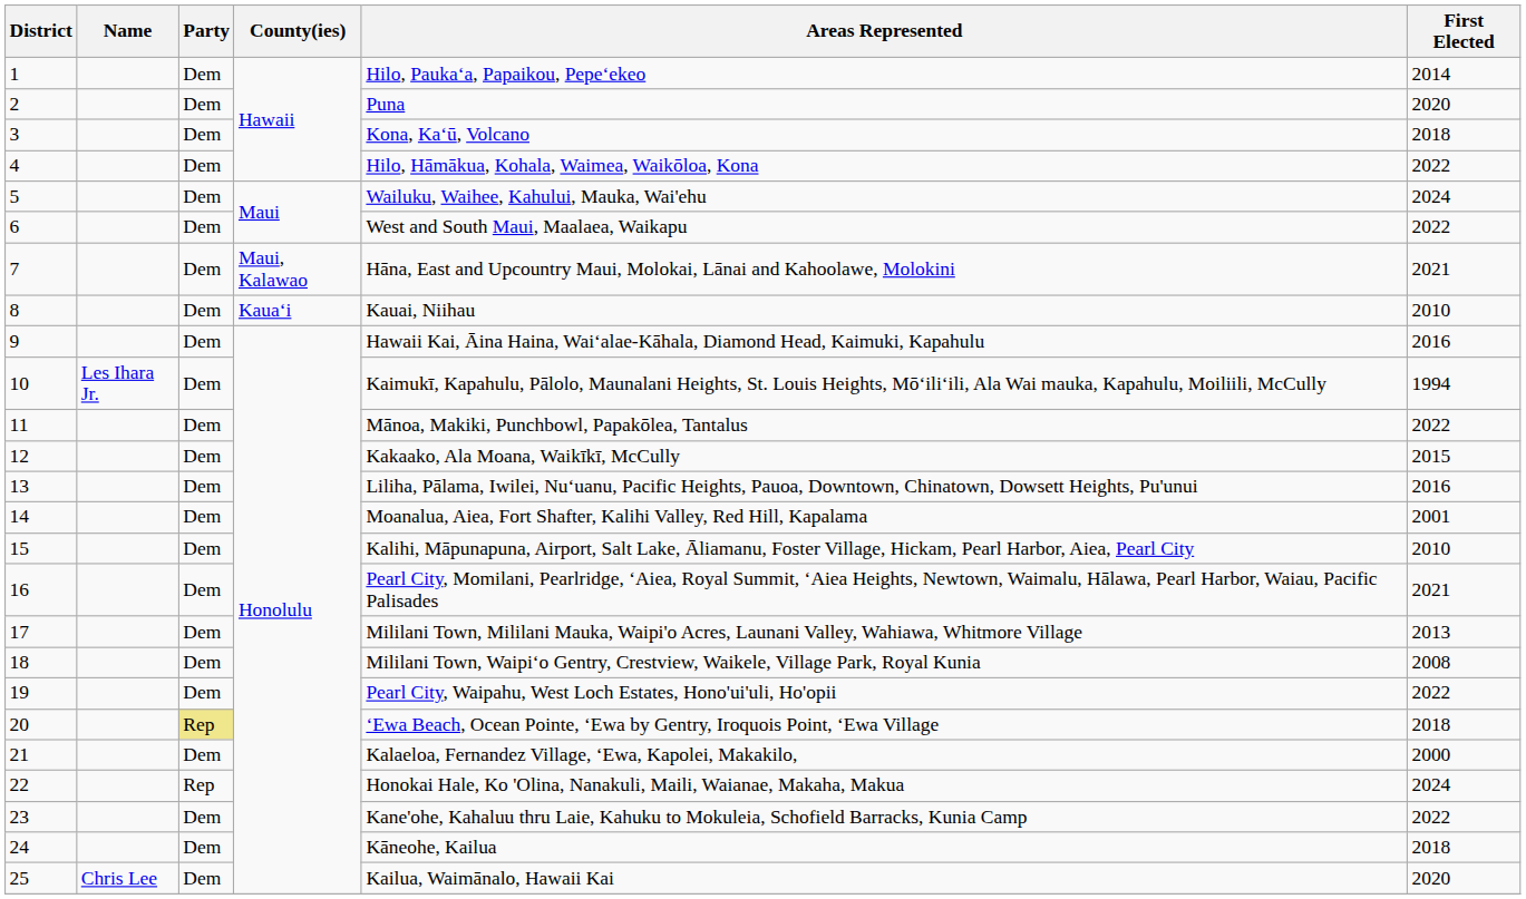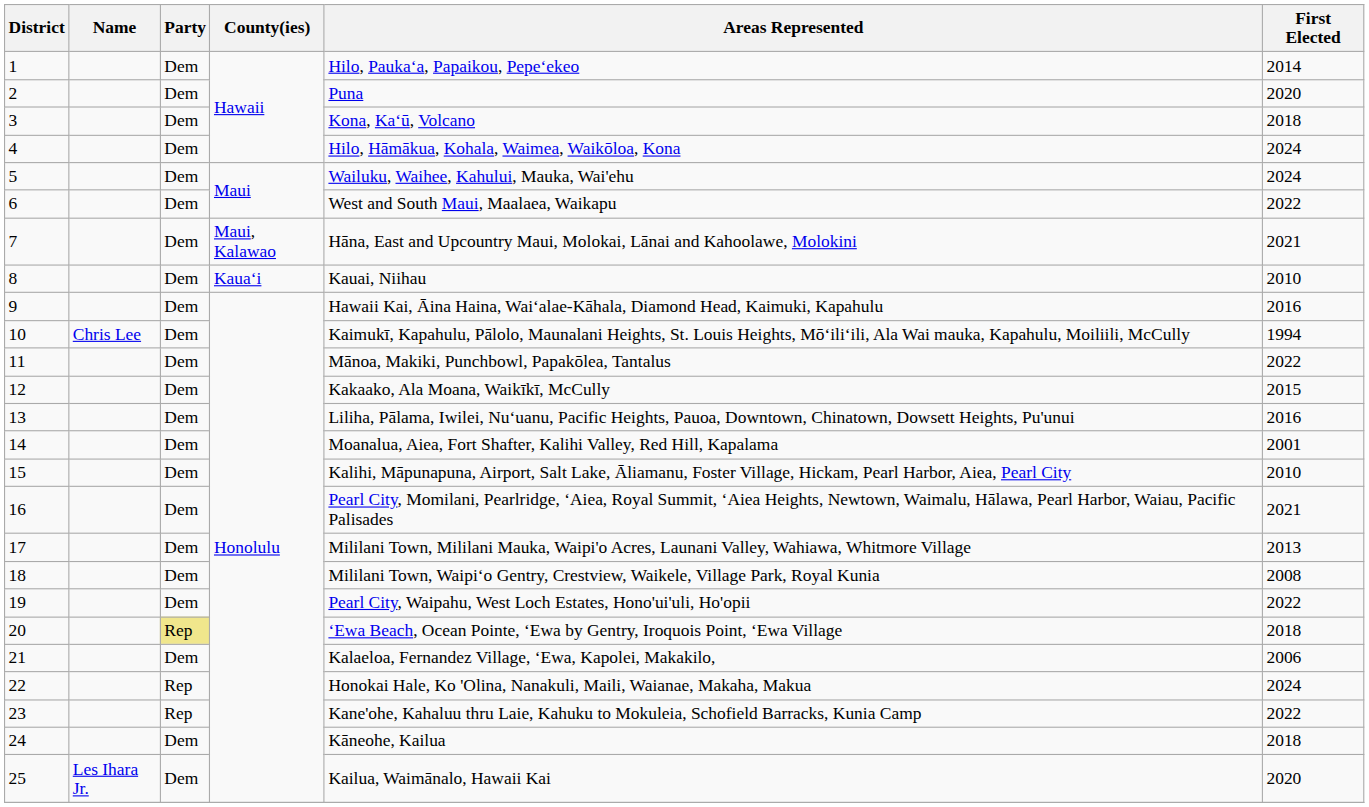4 | First Elected: 2022 -> 2024
10 | Name: Les Ihara Jr. -> Chris Lee
21 | First Elected: 2000 -> 2006
23 | Party: Dem -> Rep
25 | Name: Chris Lee -> Les Ihara Jr.
